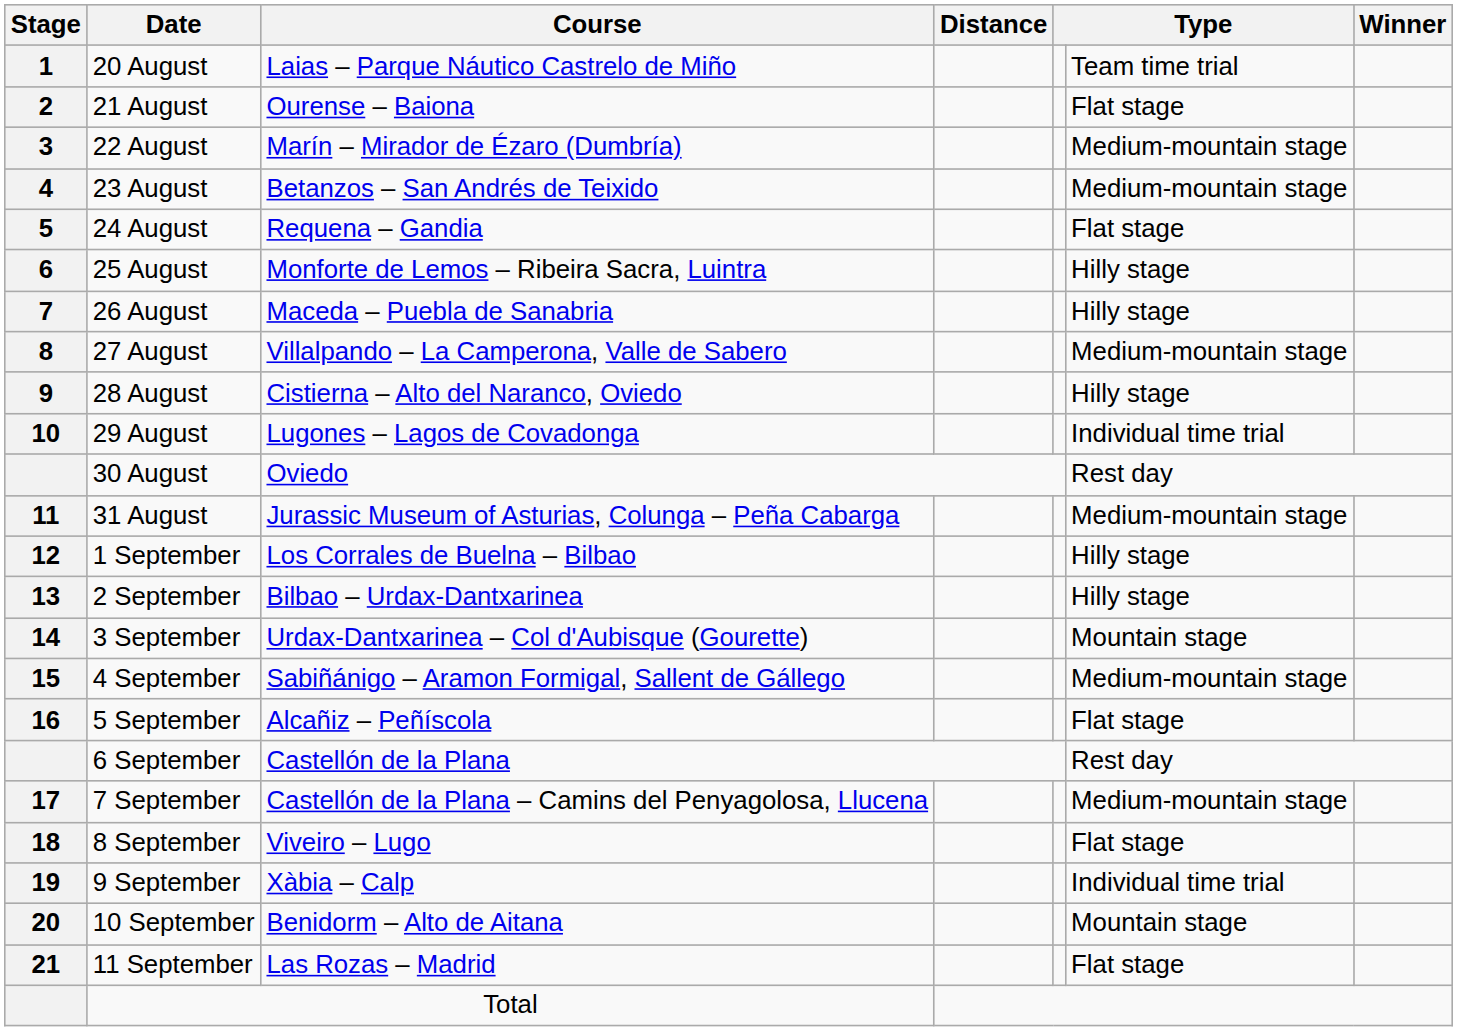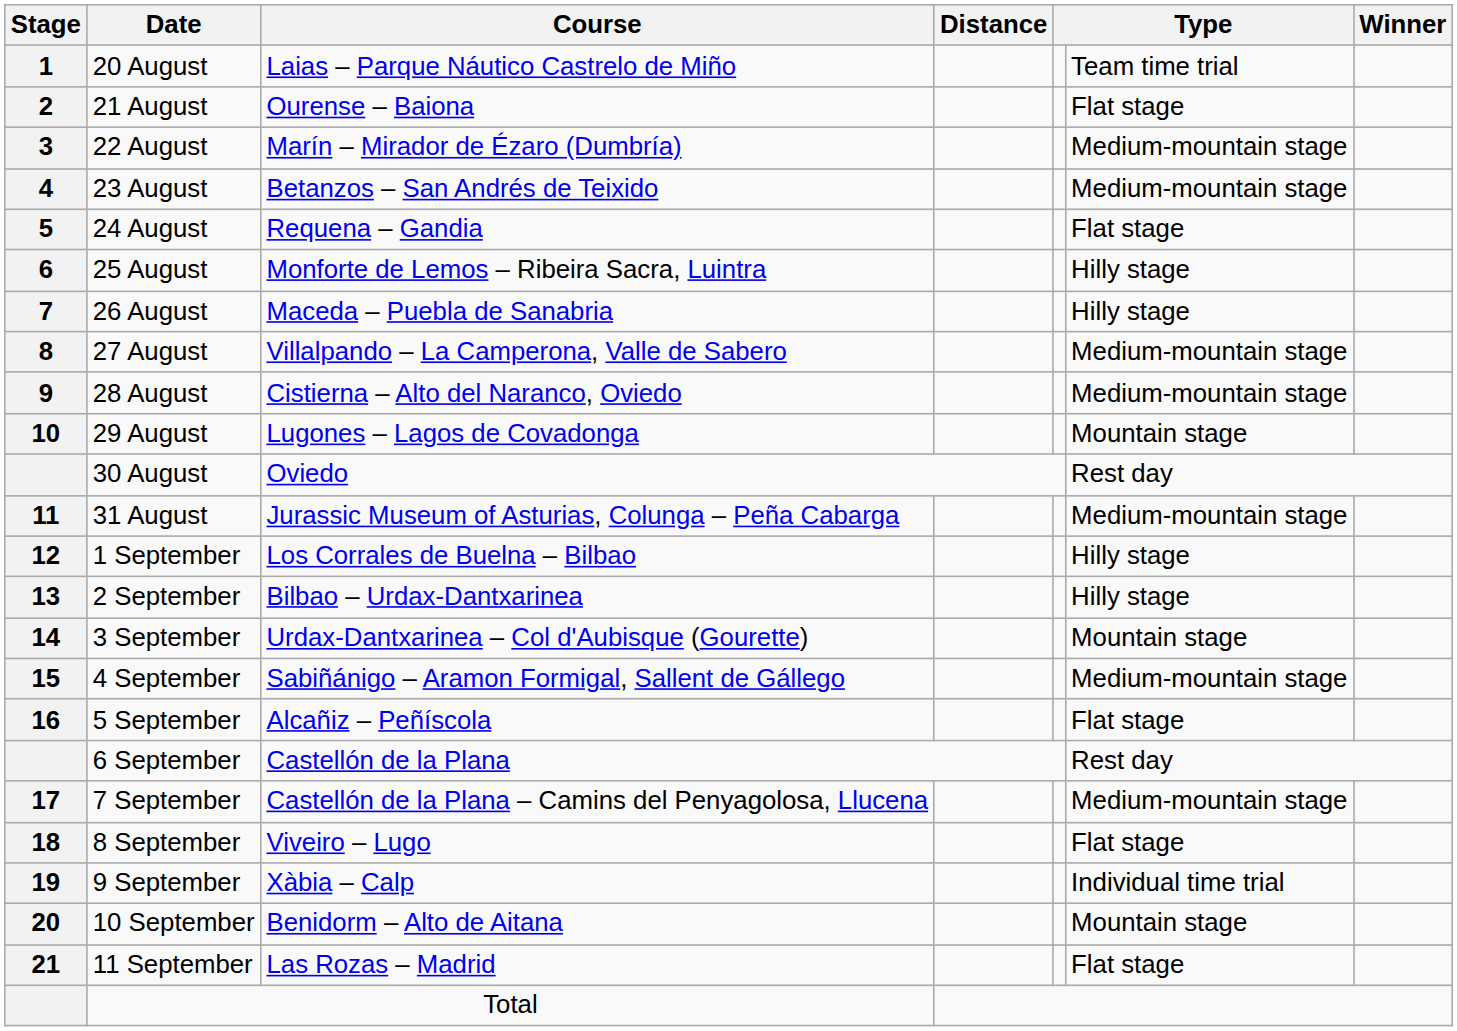28 August | column 6: Hilly stage -> Medium-mountain stage
29 August | column 6: Individual time trial -> Mountain stage
